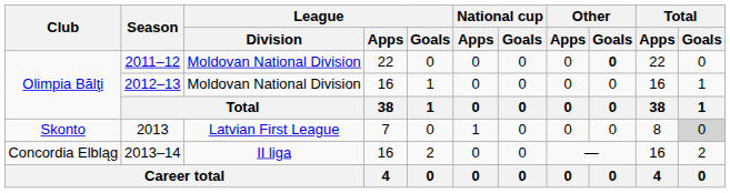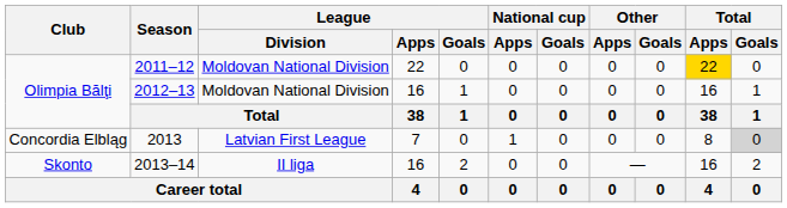2011–12 | Other / Goals: bold -> normal
2011–12 | Total / Apps: no background -> gold background
2013 | Club: Skonto -> Concordia Elbląg
2013–14 | Club: Concordia Elbląg -> Skonto
